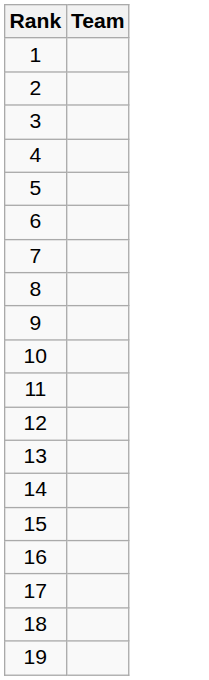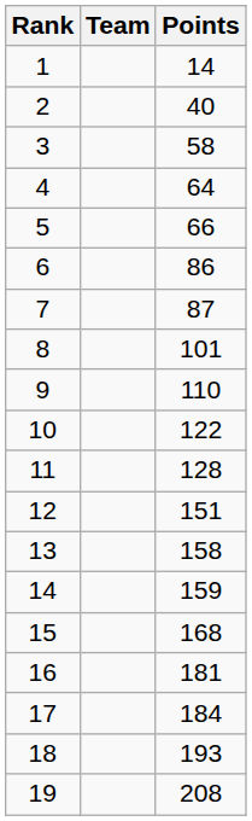+ column: Points | 14 | 40 | 58 | 64 | 66 | 86 | 87 | 101 | 110 | 122 | 128 | 151 | 158 | 159 | 168 | 181 | 184 | 193 | 208
